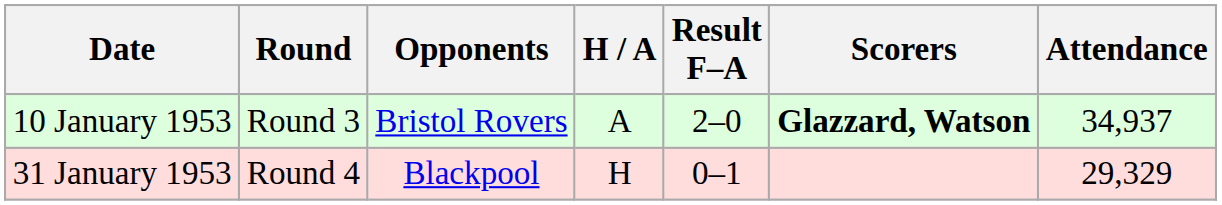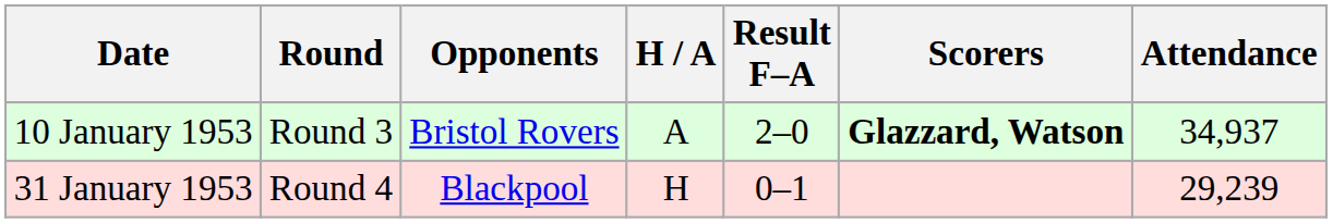31 January 1953 | Attendance: 29,329 -> 29,239
